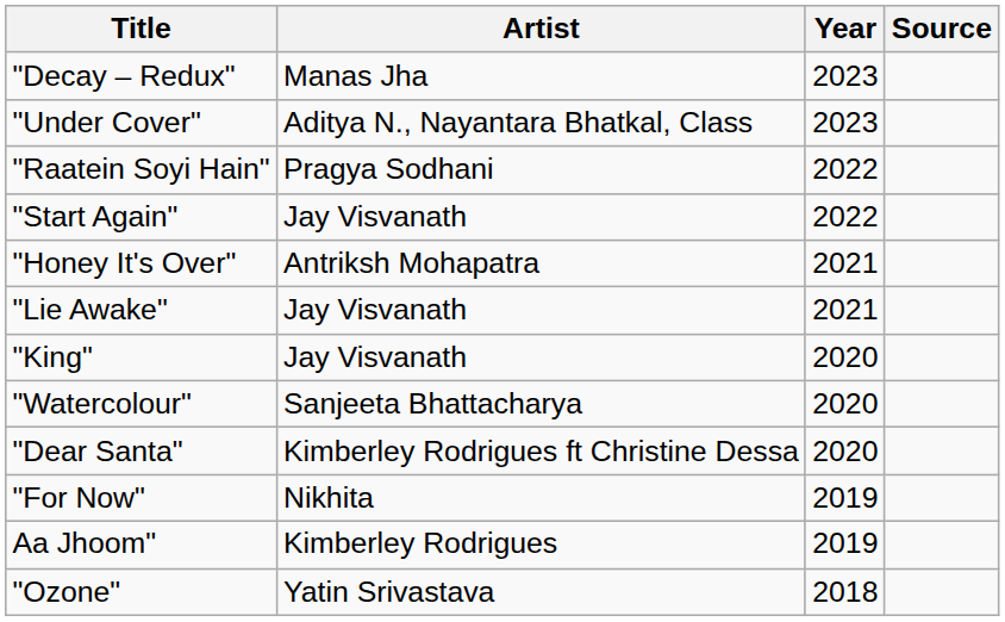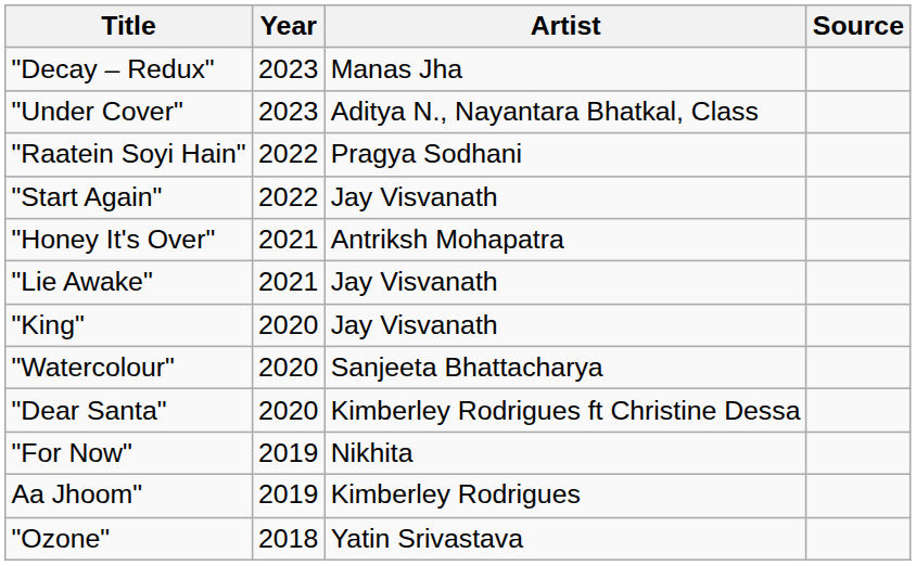columns swapped: Artist <-> Year
